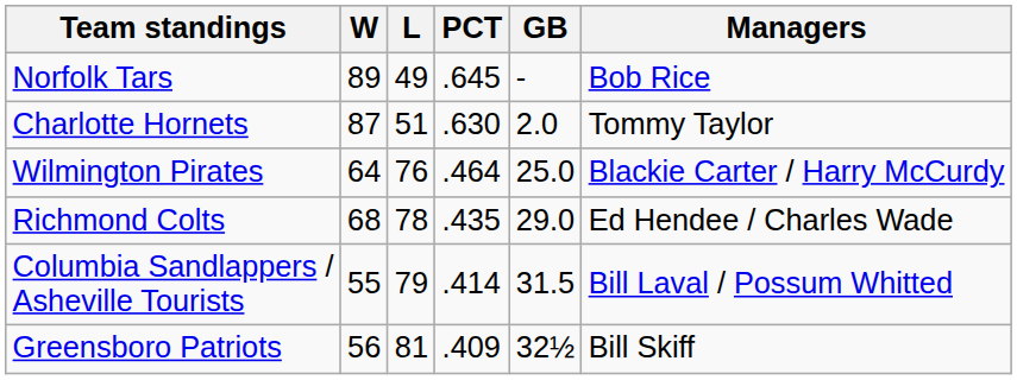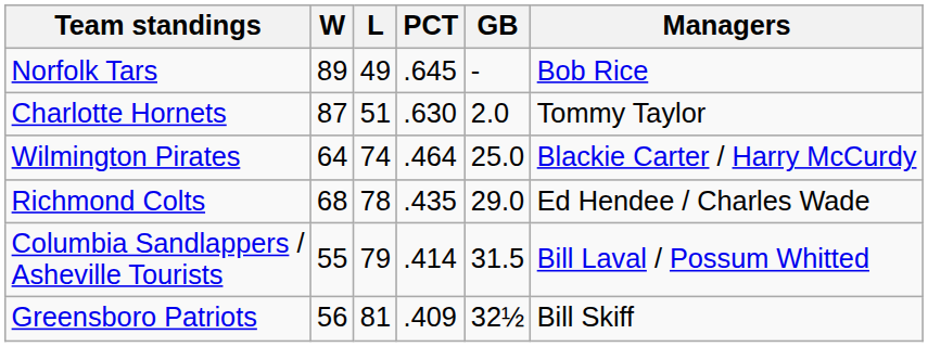Wilmington Pirates | L: 76 -> 74
